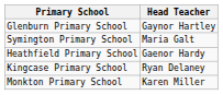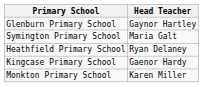Heathfield Primary School | Head Teacher: Gaenor Hardy -> Ryan Delaney
Kingcase Primary School | Head Teacher: Ryan Delaney -> Gaenor Hardy
